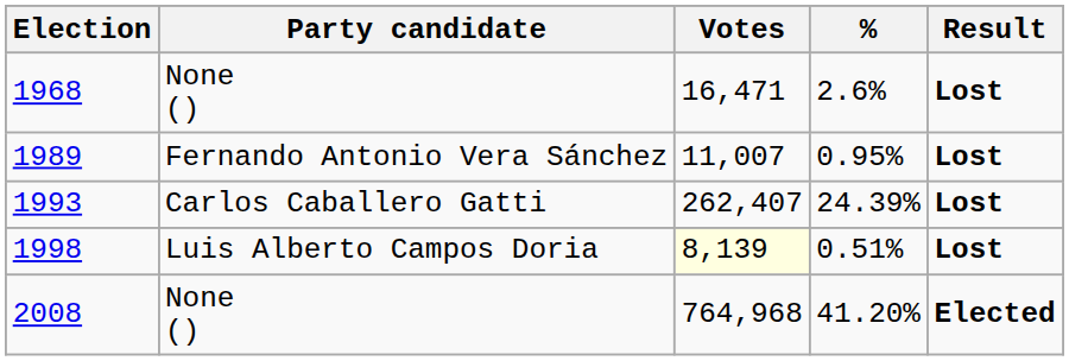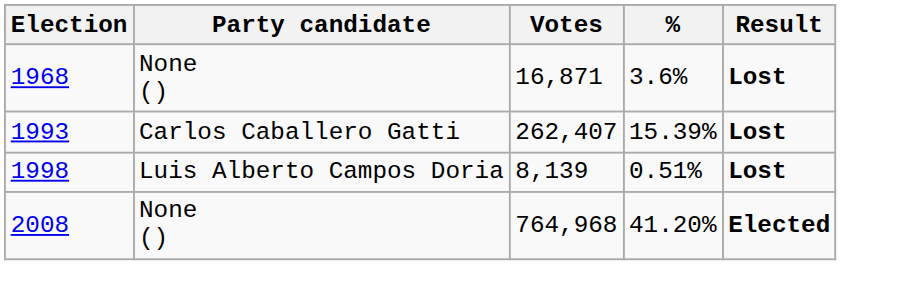1968 | Votes: 16,471 -> 16,871
1968 | %: 2.6% -> 3.6%
- row: 1989 | Fernando Antonio Vera Sánchez | 11,007 | 0.95% | Lost
1993 | %: 24.39% -> 15.39%
1998 | Votes: lightyellow background -> no background
